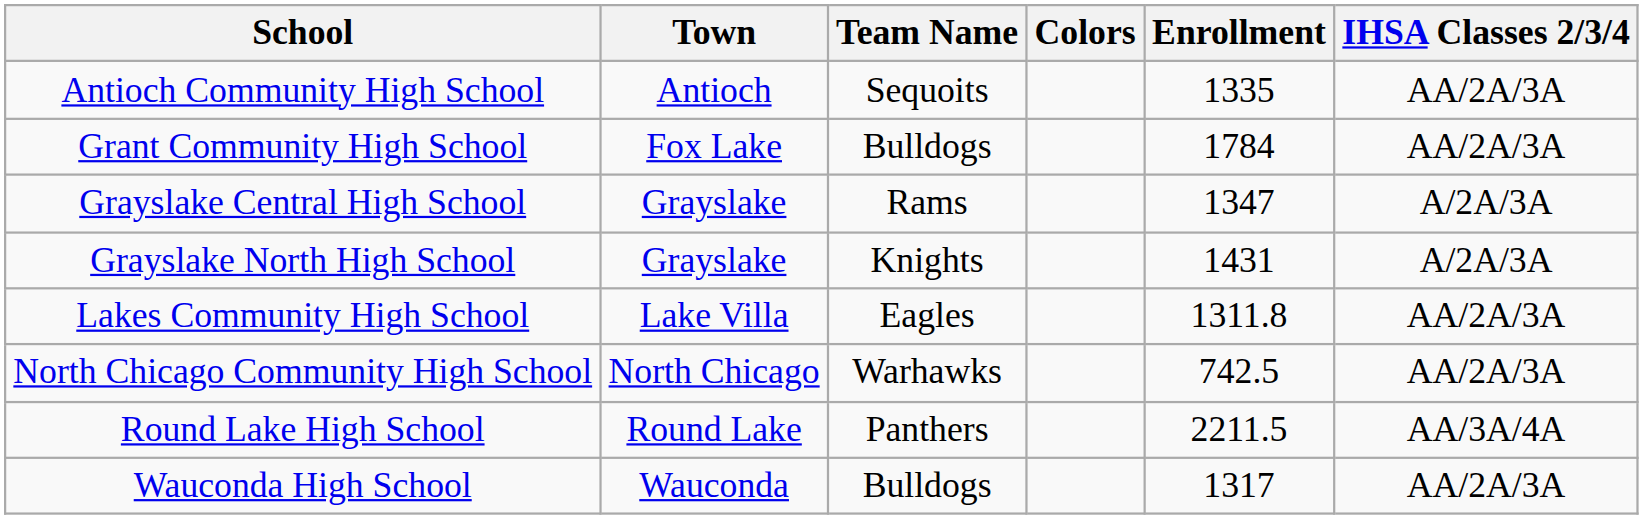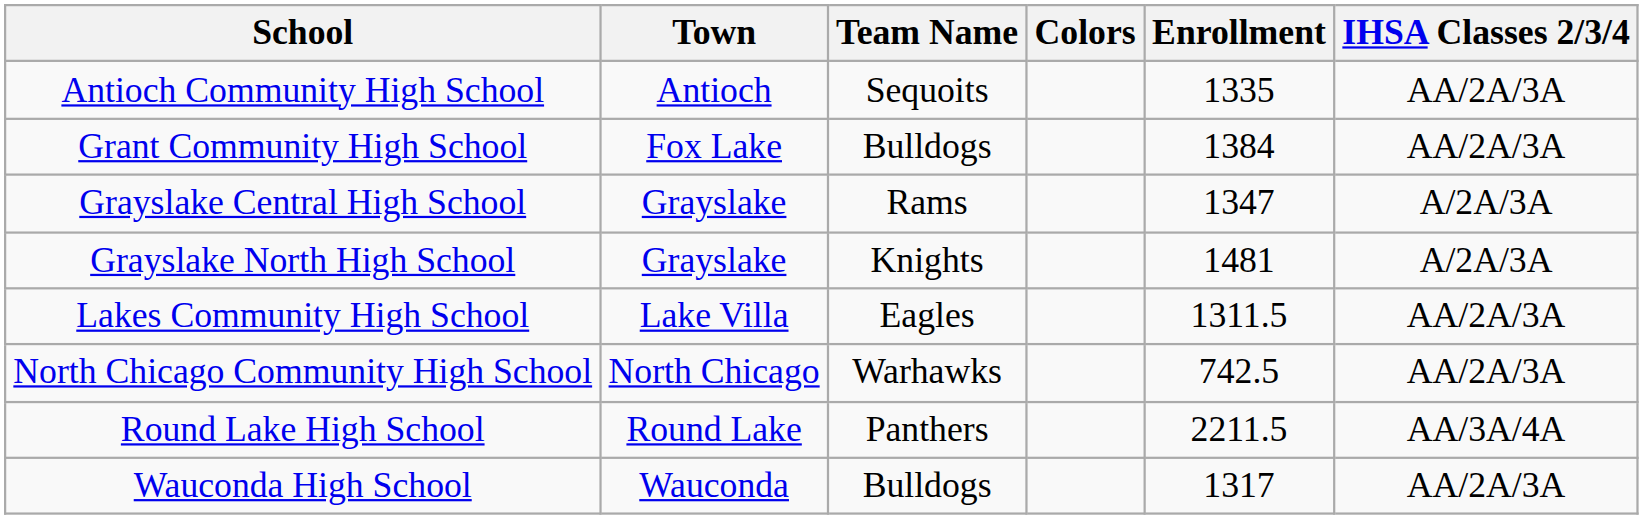Grant Community High School | Enrollment: 1784 -> 1384
Grayslake North High School | Enrollment: 1431 -> 1481
Lakes Community High School | Enrollment: 1311.8 -> 1311.5
